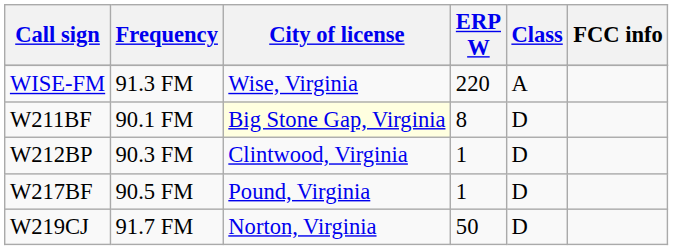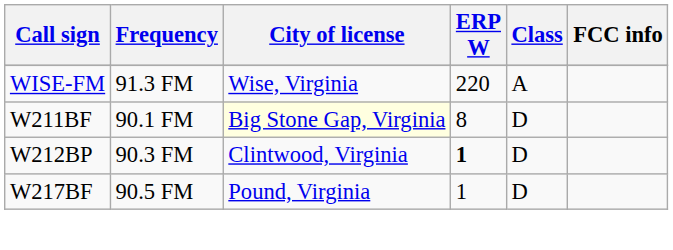W212BP | ERP W: normal -> bold
- row: W219CJ | 91.7 FM | Norton, Virginia | 50 | D
